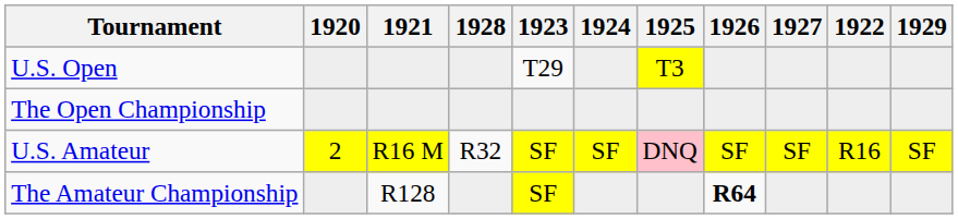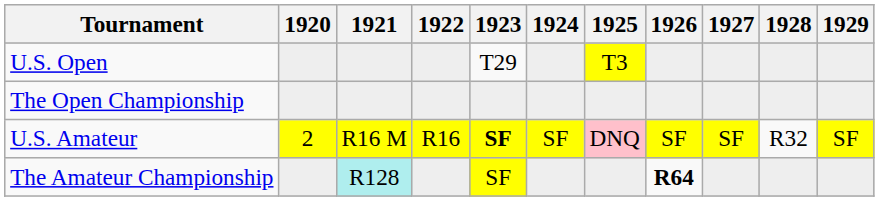columns swapped: 1922 <-> 1928
U.S. Amateur | 1923: normal -> bold
The Amateur Championship | 1921: no background -> paleturquoise background
